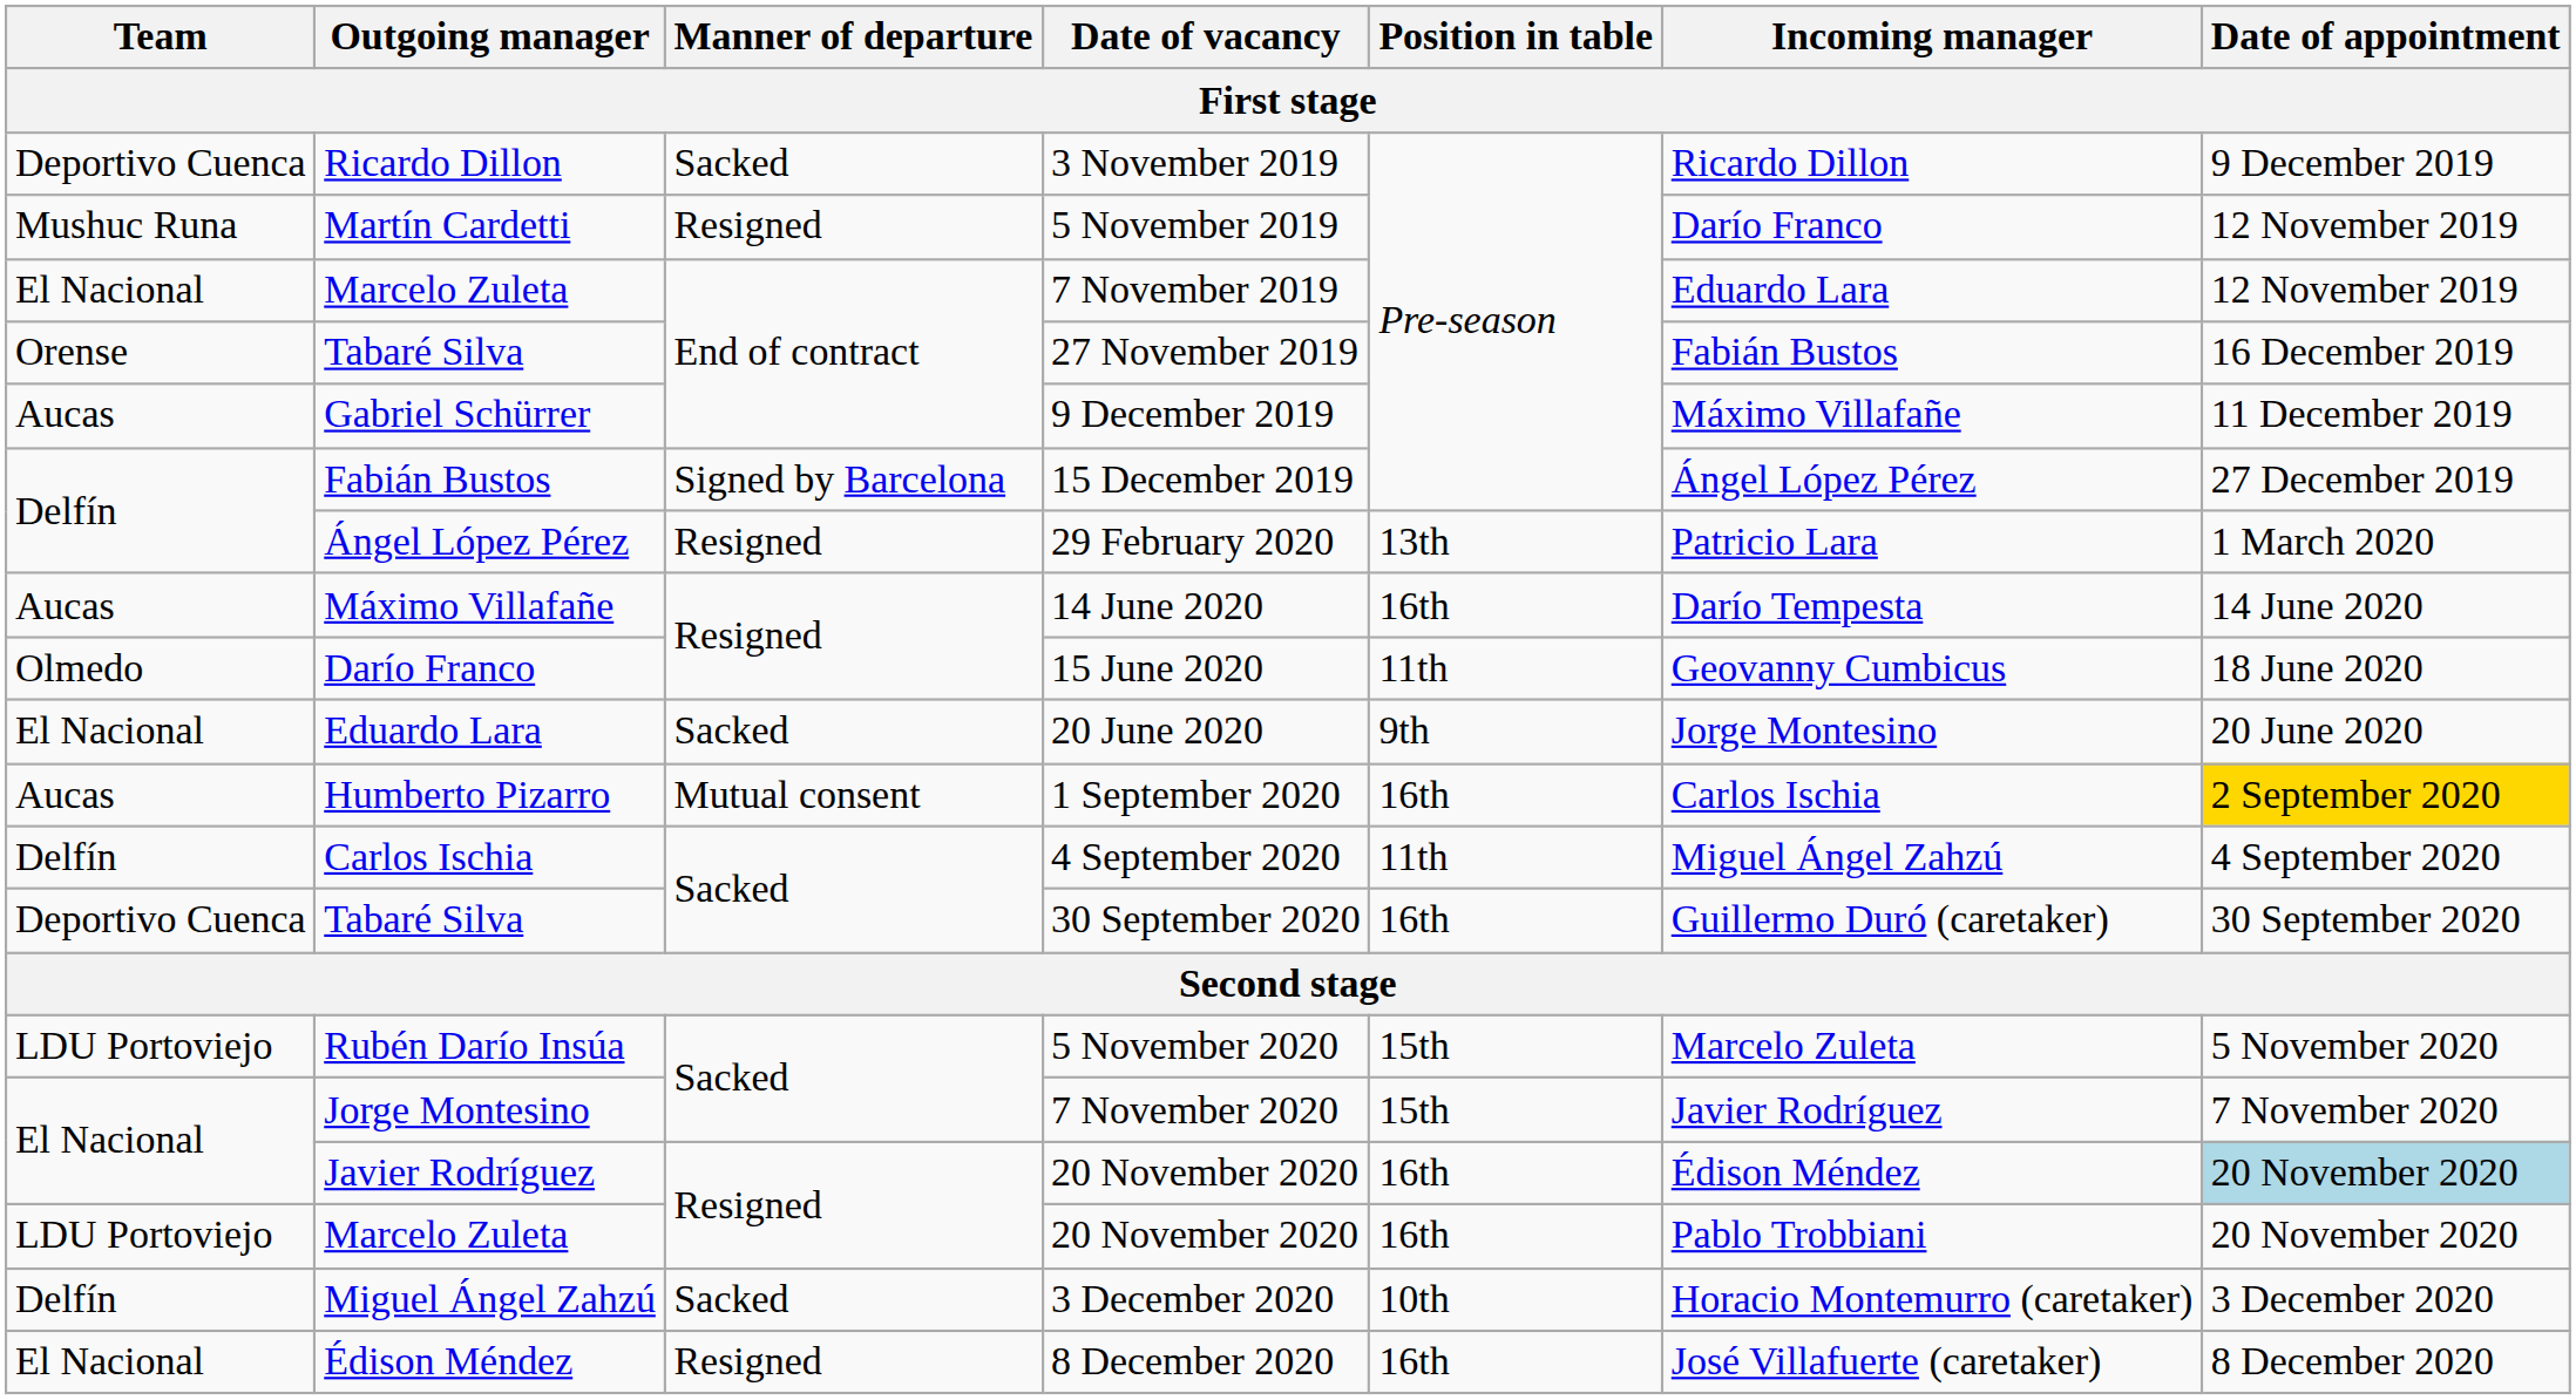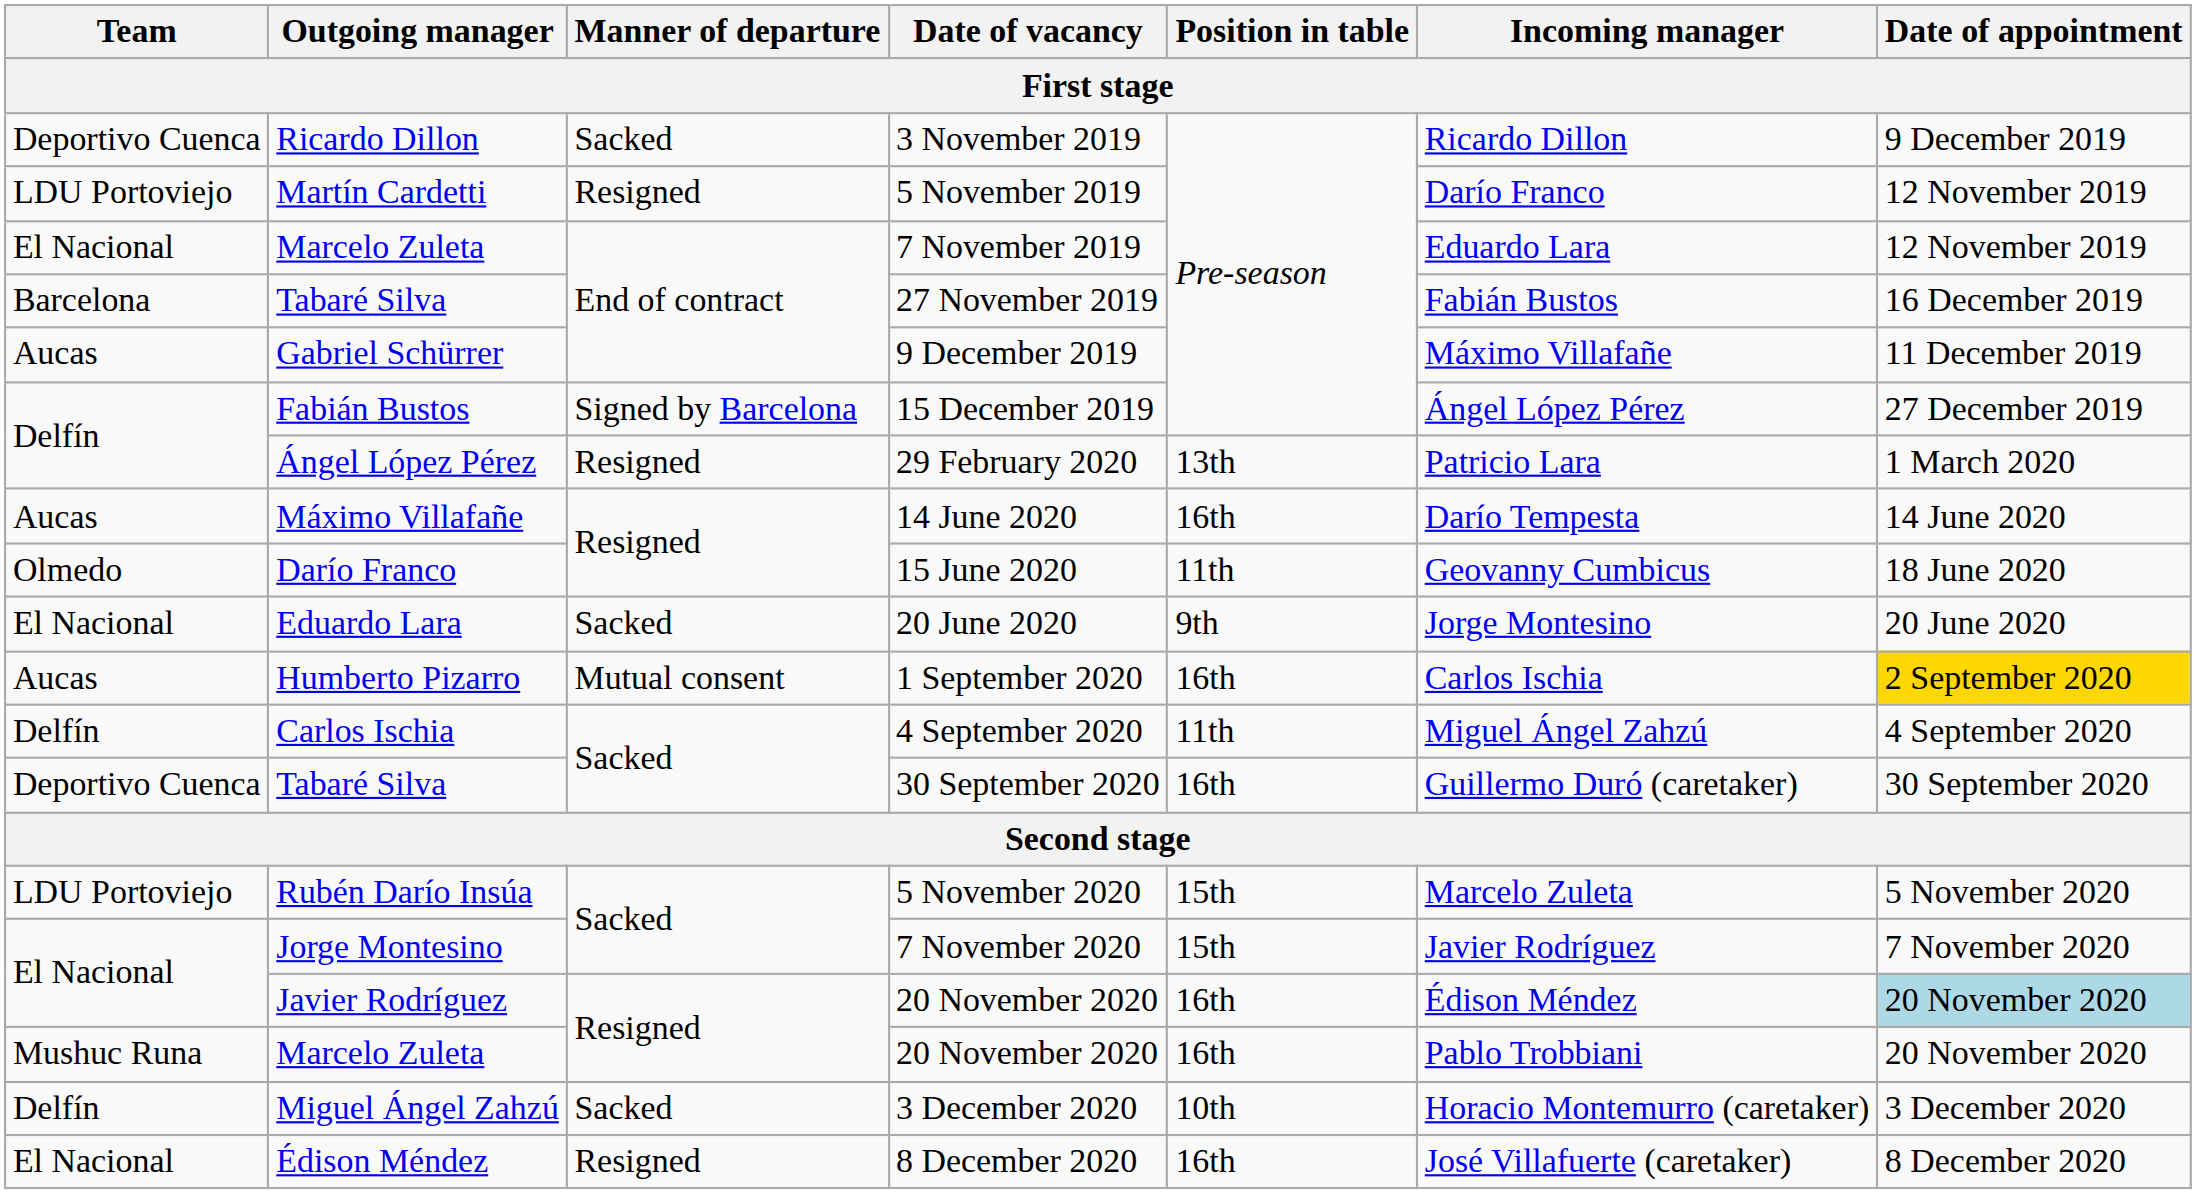5 November 2019 | Team: Mushuc Runa -> LDU Portoviejo
27 November 2019 | Team: Orense -> Barcelona
Marcelo Zuleta / 20 November 2020 | Team: LDU Portoviejo -> Mushuc Runa
